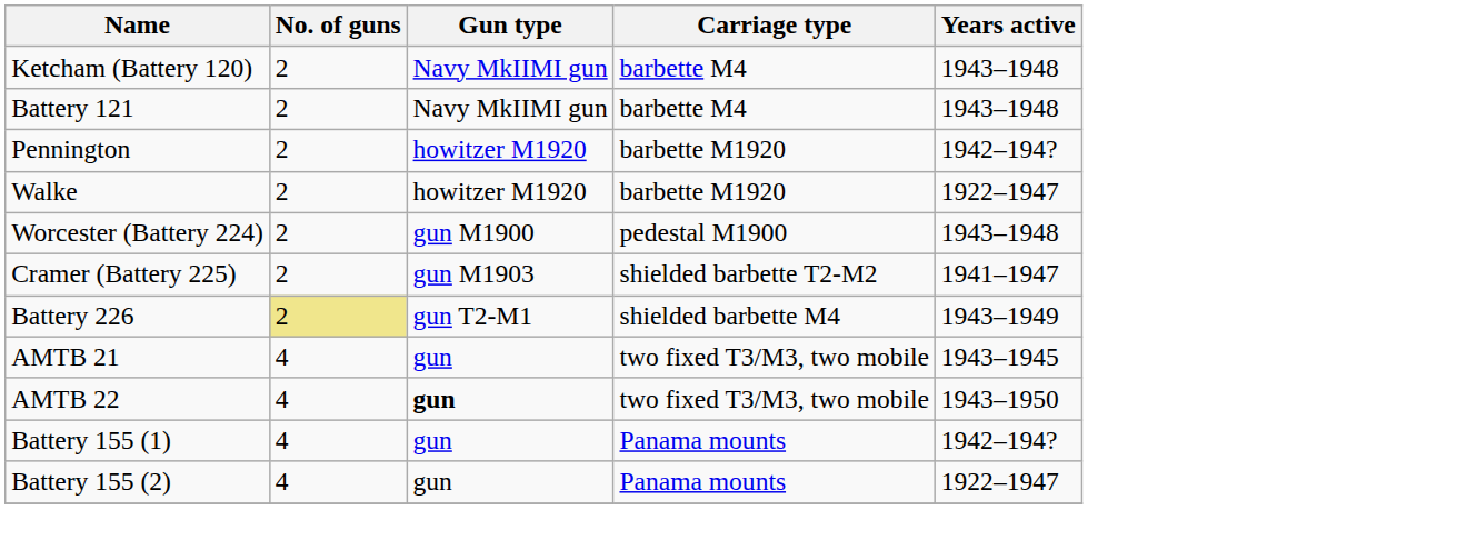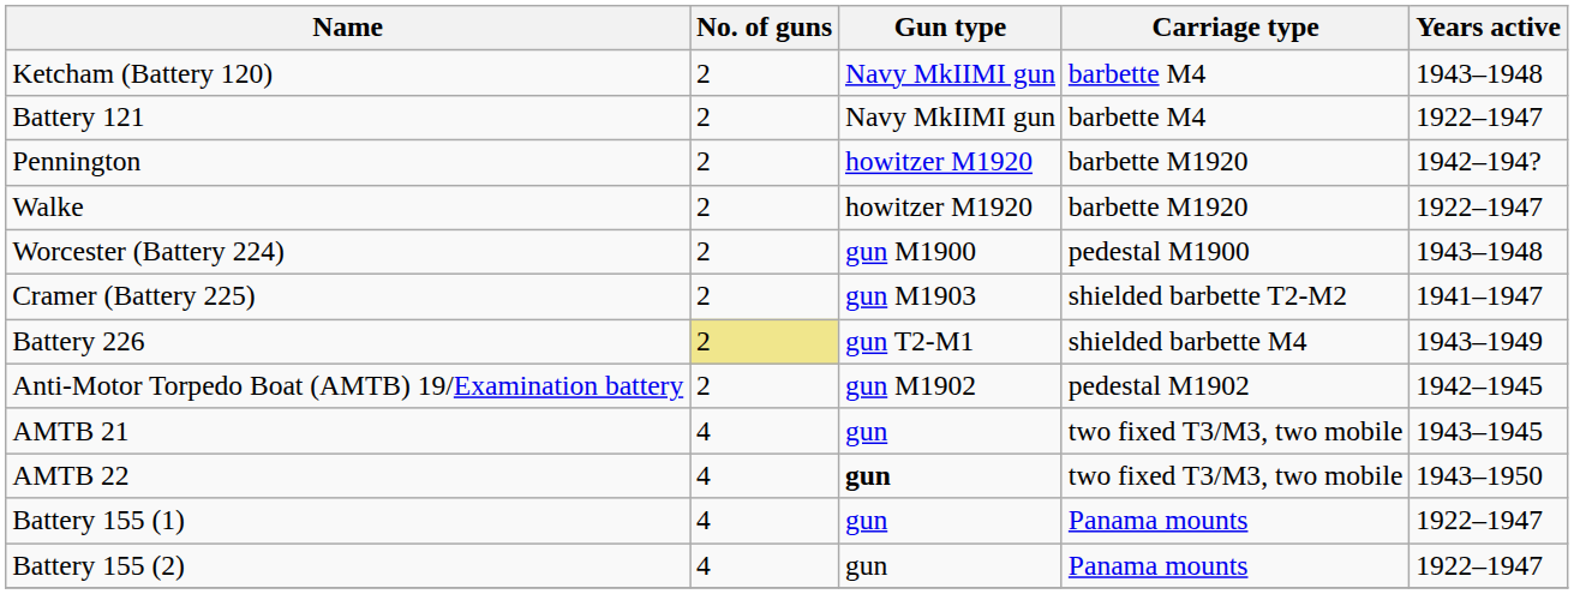Battery 121 | Years active: 1943–1948 -> 1922–1947
+ row: Anti-Motor Torpedo Boat (AMTB) 19/Examination battery | 2 | gun M1902 | pedestal M1902 | 1942–1945
Battery 155 (1) | Years active: 1942–194? -> 1922–1947
